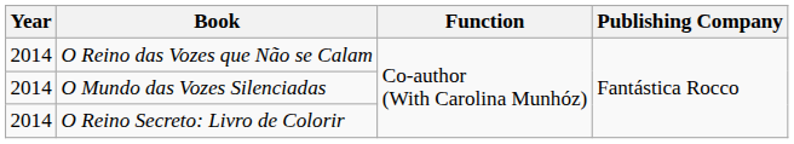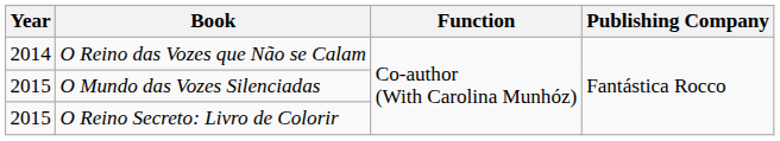O Mundo das Vozes Silenciadas | Year: 2014 -> 2015
O Reino Secreto: Livro de Colorir | Year: 2014 -> 2015
